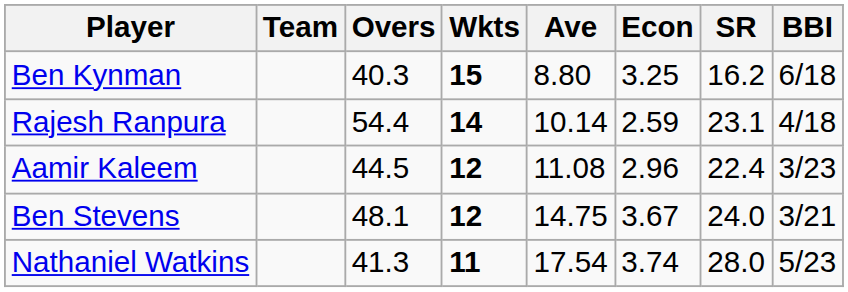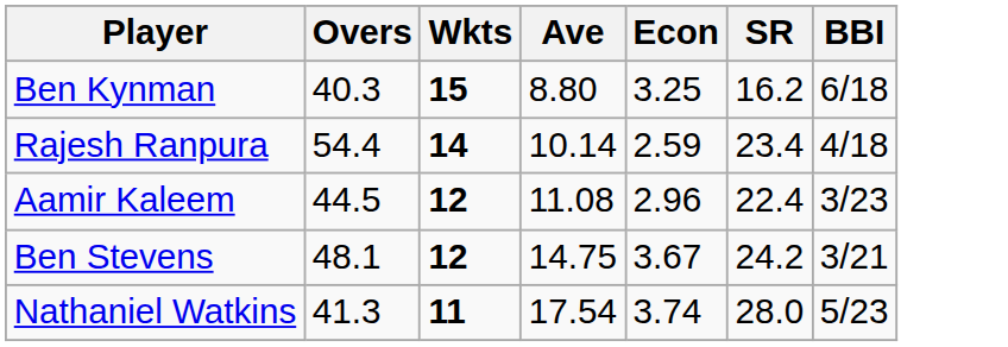- column: Team
Rajesh Ranpura | SR: 23.1 -> 23.4
Ben Stevens | SR: 24.0 -> 24.2
